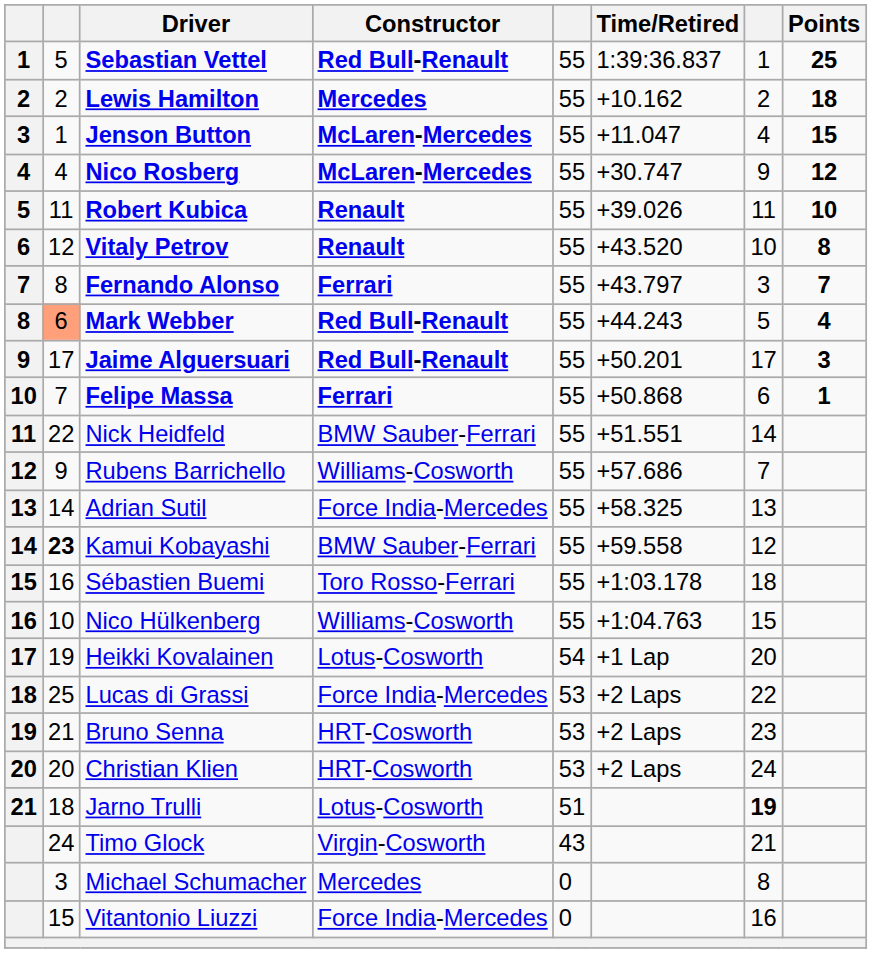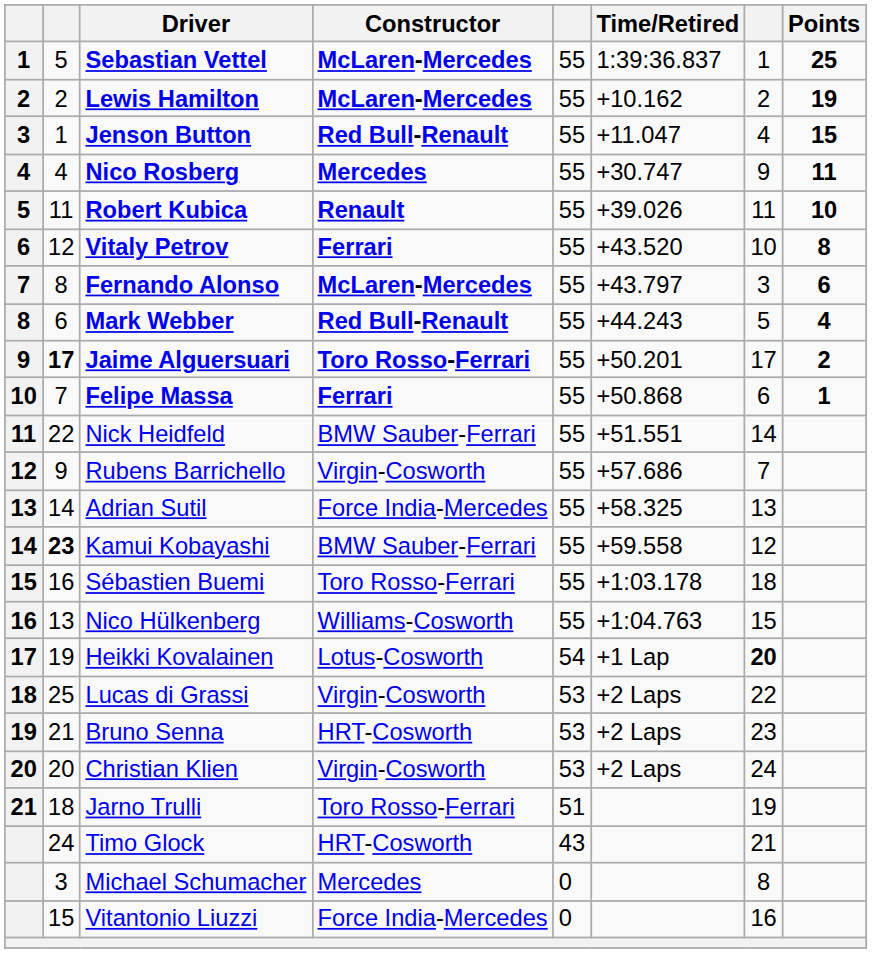Sebastian Vettel | Constructor: Red Bull-Renault -> McLaren-Mercedes
Lewis Hamilton | Constructor: Mercedes -> McLaren-Mercedes
Lewis Hamilton | Points: 18 -> 19
Jenson Button | Constructor: McLaren-Mercedes -> Red Bull-Renault
Nico Rosberg | Constructor: McLaren-Mercedes -> Mercedes
Nico Rosberg | Points: 12 -> 11
Vitaly Petrov | Constructor: Renault -> Ferrari
Fernando Alonso | Constructor: Ferrari -> McLaren-Mercedes
Fernando Alonso | Points: 7 -> 6
Mark Webber | column 2: lightsalmon background -> no background
Jaime Alguersuari | column 2: normal -> bold
Jaime Alguersuari | Constructor: Red Bull-Renault -> Toro Rosso-Ferrari
Jaime Alguersuari | Points: 3 -> 2
Rubens Barrichello | Constructor: Williams-Cosworth -> Virgin-Cosworth
Nico Hülkenberg | column 2: 10 -> 13
Heikki Kovalainen | column 7: normal -> bold
Lucas di Grassi | Constructor: Force India-Mercedes -> Virgin-Cosworth
Christian Klien | Constructor: HRT-Cosworth -> Virgin-Cosworth
Jarno Trulli | Constructor: Lotus-Cosworth -> Toro Rosso-Ferrari
Jarno Trulli | column 7: bold -> normal
Timo Glock | Constructor: Virgin-Cosworth -> HRT-Cosworth
